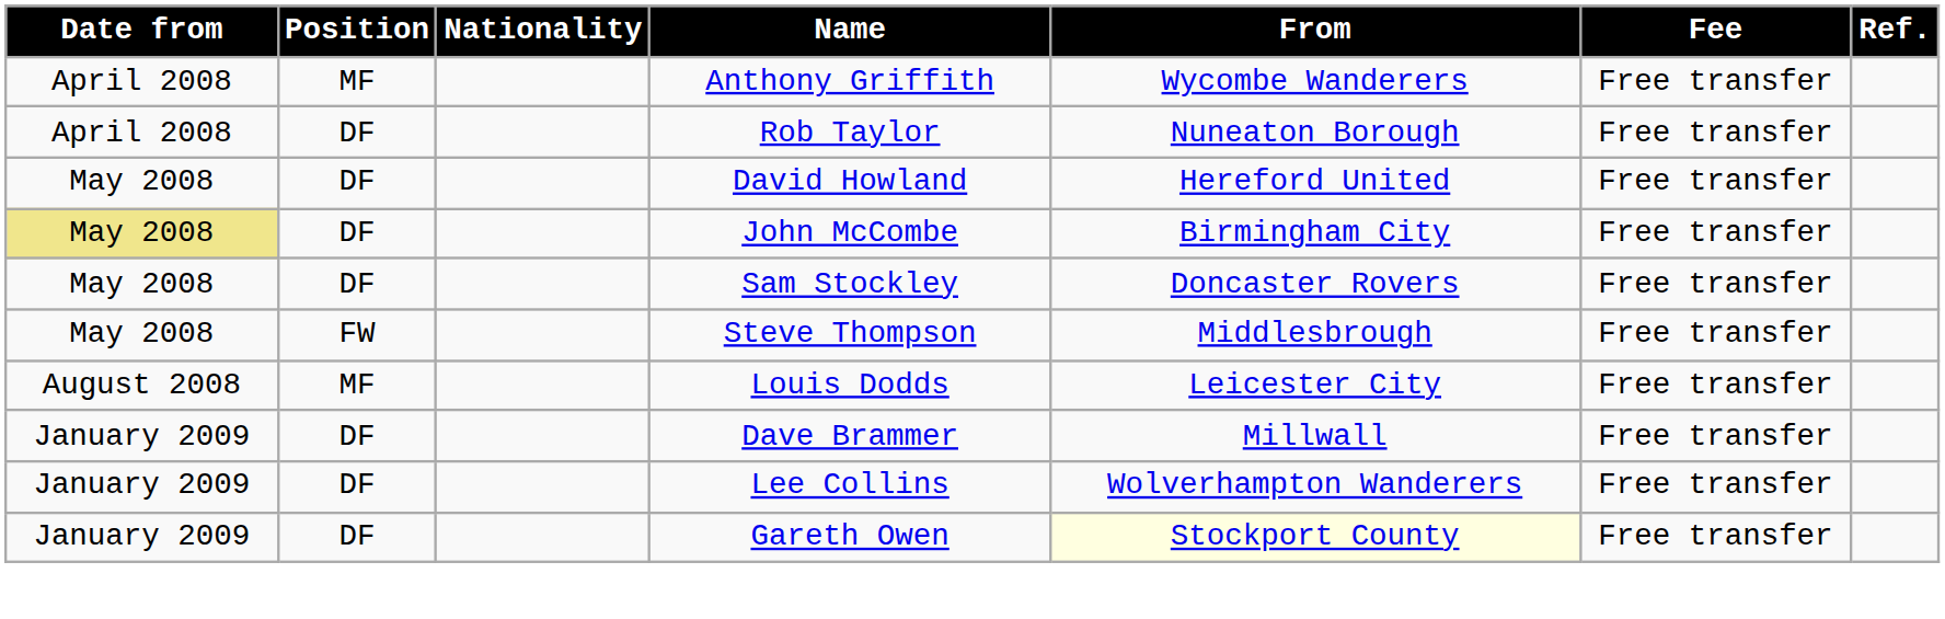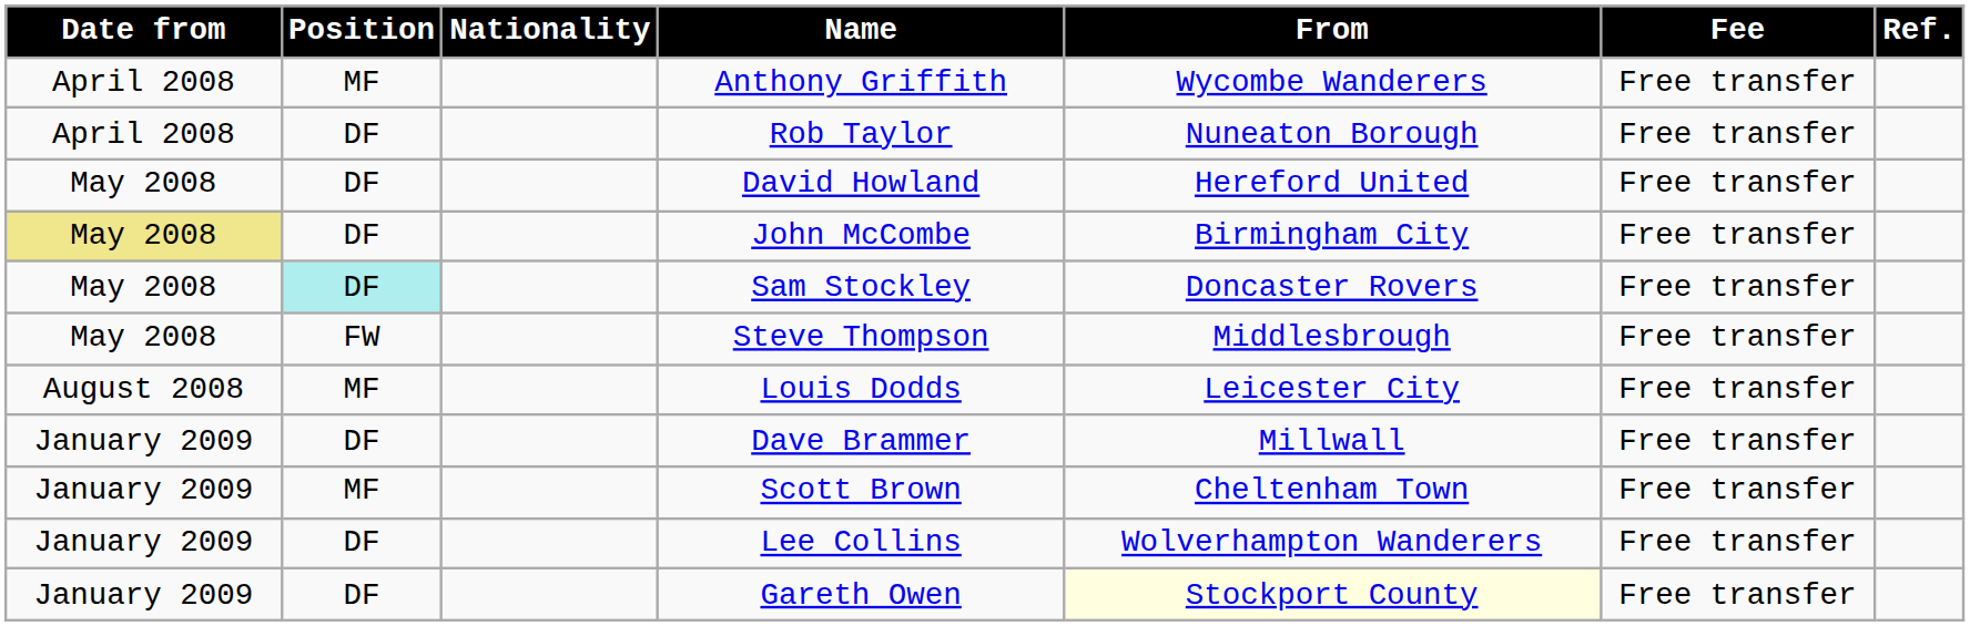Sam Stockley | Position: no background -> paleturquoise background
+ row: January 2009 | MF | Scott Brown | Cheltenham Town | Free transfer
